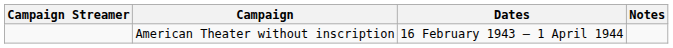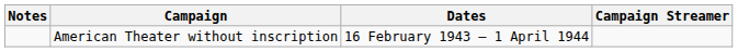columns swapped: Campaign Streamer <-> Notes
